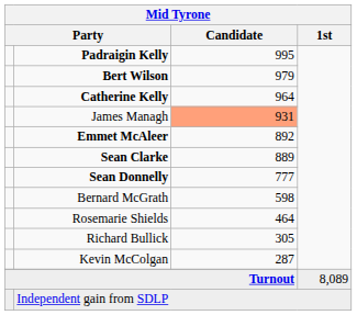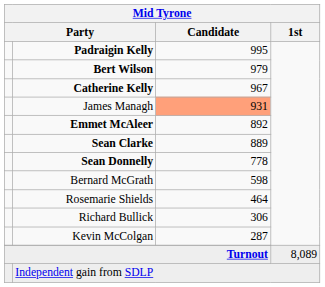Catherine Kelly | Mid Tyrone / Candidate: 964 -> 967
Sean Donnelly | Mid Tyrone / Candidate: 777 -> 778
Richard Bullick | Mid Tyrone / Candidate: 305 -> 306
